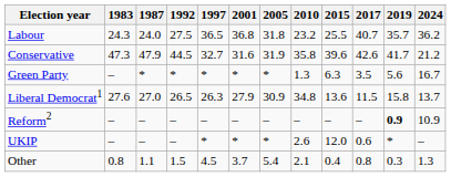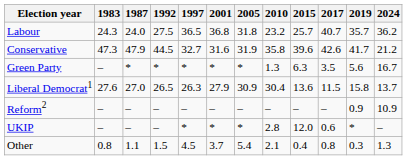Labour | 2015: 25.5 -> 25.7
Liberal Democrat1 | 2010: 34.8 -> 30.4
Reform2 | 2019: bold -> normal
UKIP | 2010: 2.6 -> 2.8
